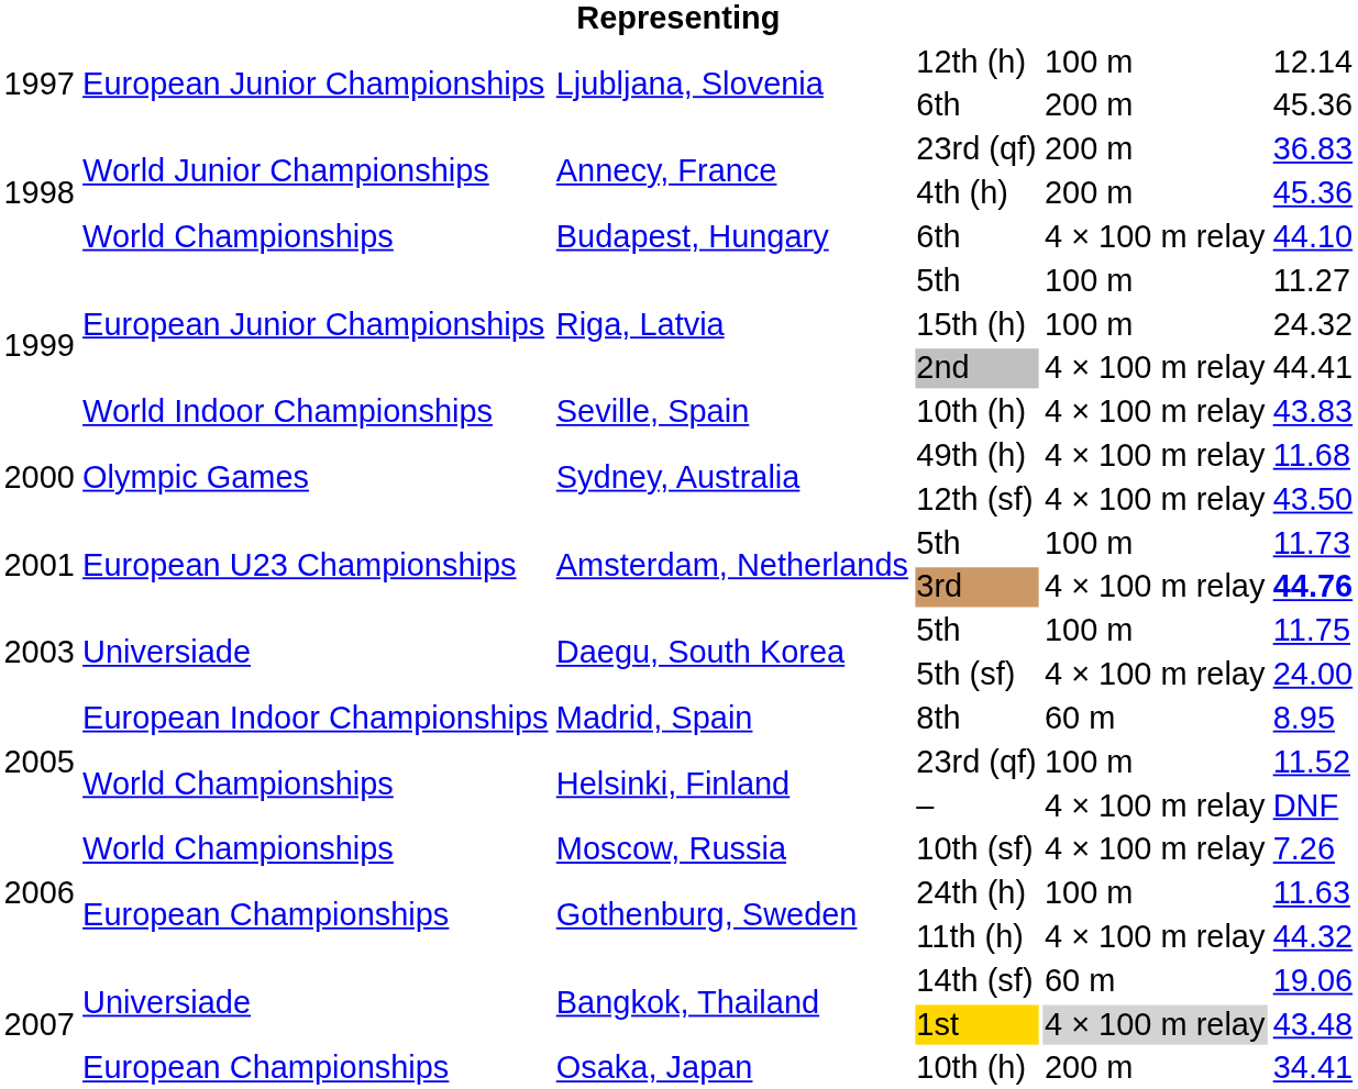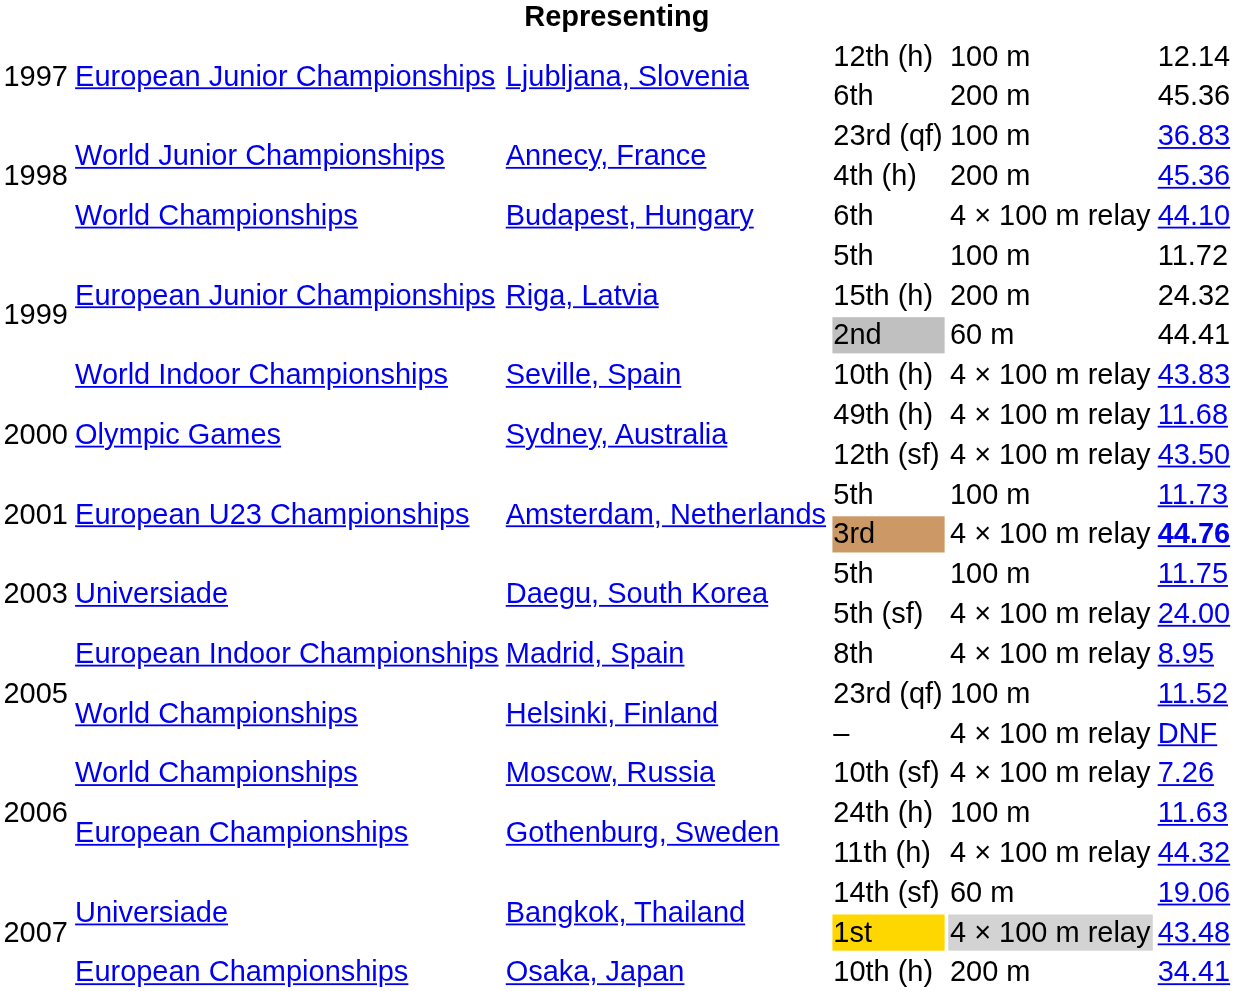Annecy, France / 23rd (qf) | column 5: 200 m -> 100 m
Riga, Latvia / 5th | column 6: 11.27 -> 11.72
15th (h) | column 5: 100 m -> 200 m
2nd | column 5: 4 × 100 m relay -> 60 m
8th | column 5: 60 m -> 4 × 100 m relay
